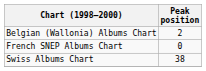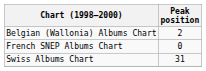Swiss Albums Chart | Peak position: 38 -> 31
